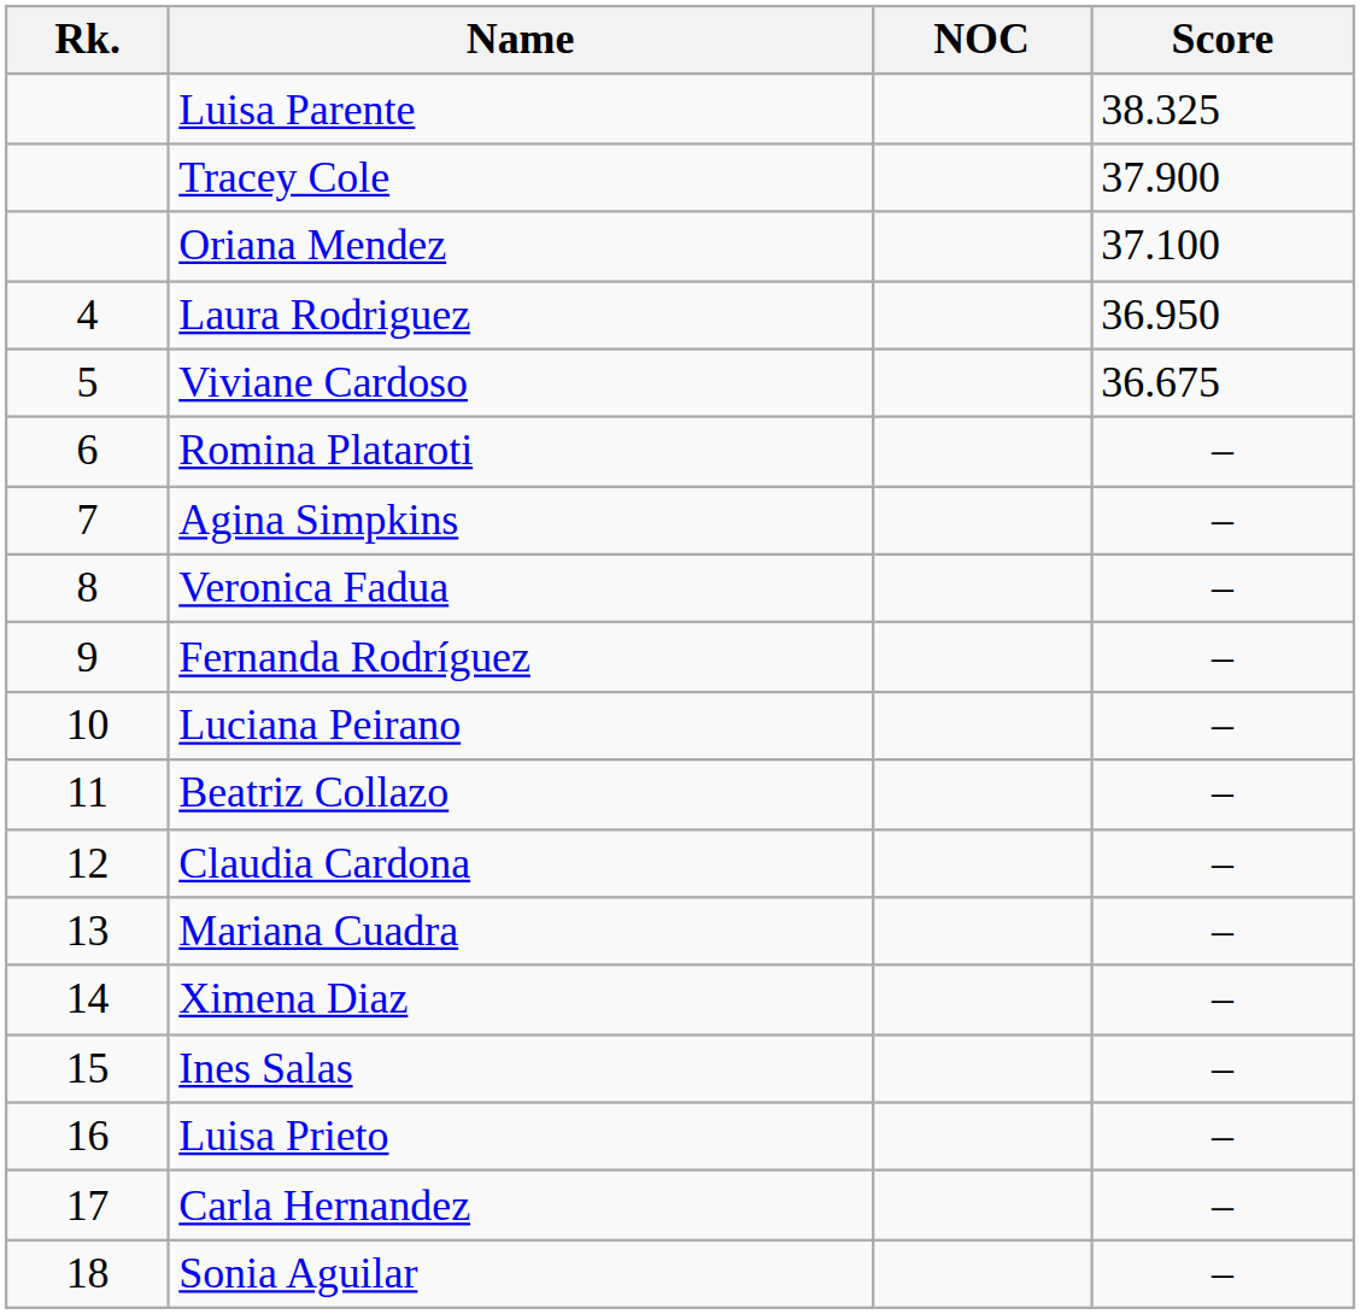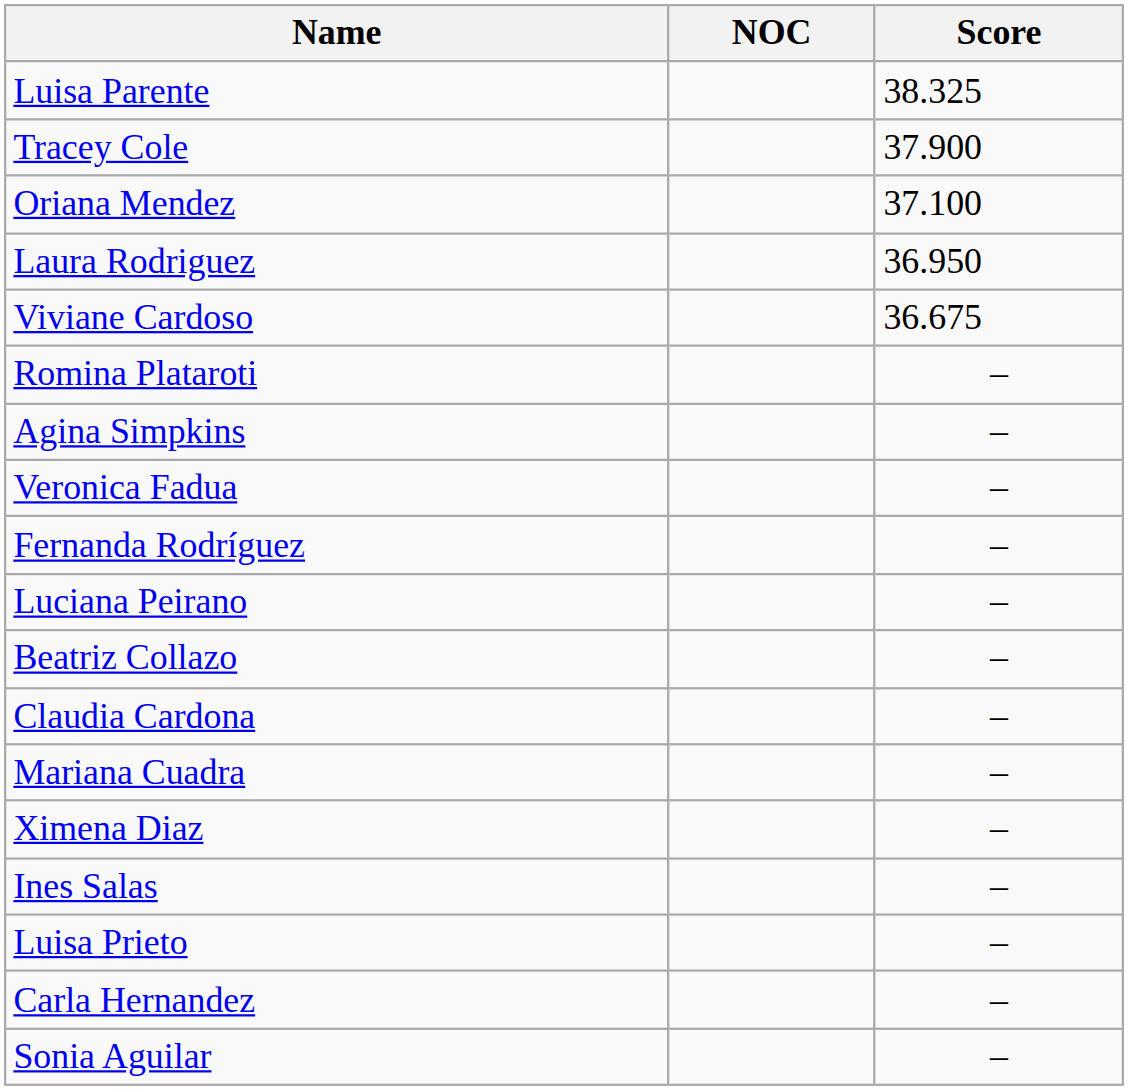- column: Rk. | 4 | 5 | 6 | 7 | 8 | 9 | 10 | 11 | 12 | 13 | 14 | 15 | 16 | 17 | 18
